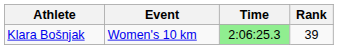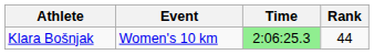Klara Bošnjak | Rank: 39 -> 44
